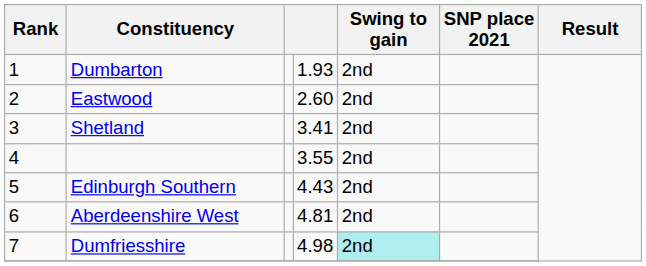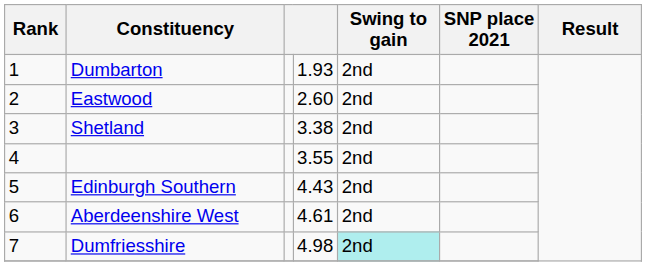Shetland | column 4: 3.41 -> 3.38
Aberdeenshire West | column 4: 4.81 -> 4.61
